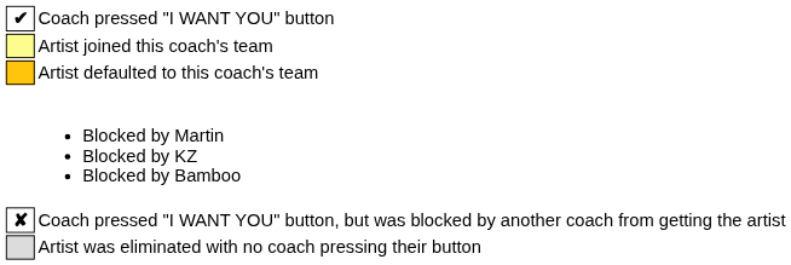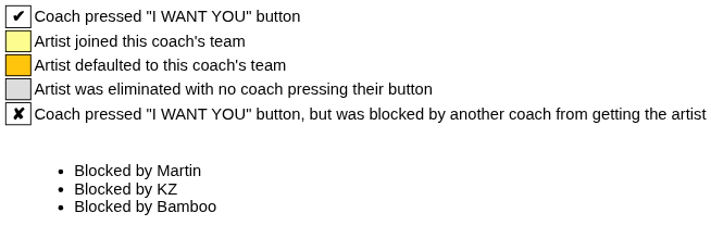rows swapped: Artist was eliminated with no coach pressing their button <-> Blocked by Martin Blocked by KZ Blocked by Bamboo
